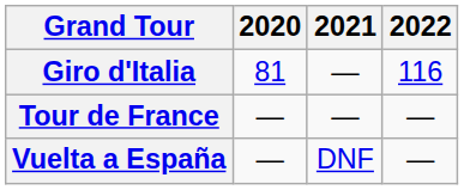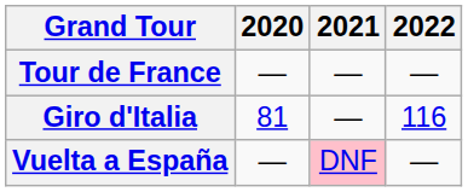rows swapped: Giro d'Italia <-> Tour de France
Vuelta a España | 2021: no background -> pink background
